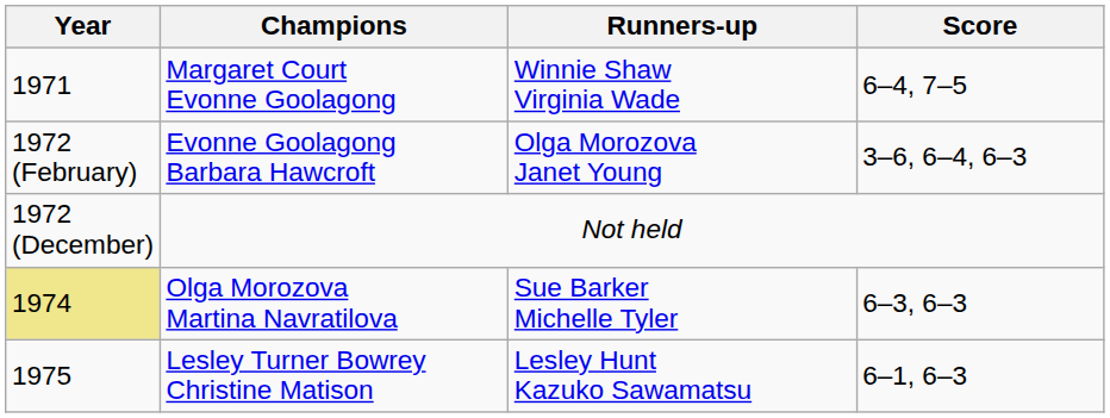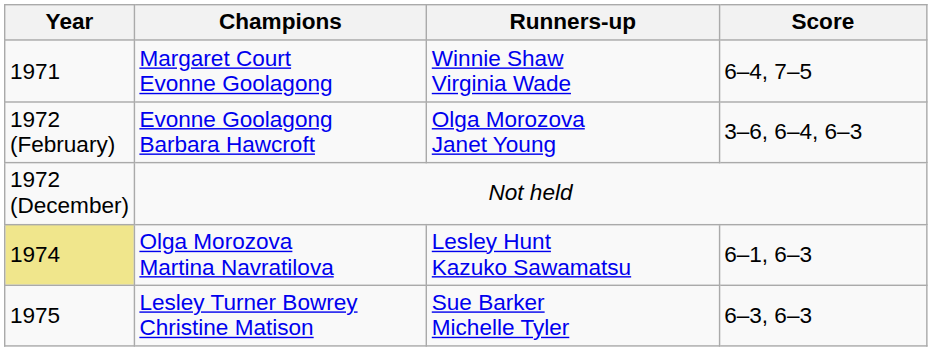Olga Morozova Martina Navratilova | Runners-up: Sue Barker Michelle Tyler -> Lesley Hunt Kazuko Sawamatsu
Olga Morozova Martina Navratilova | Score: 6–3, 6–3 -> 6–1, 6–3
Lesley Turner Bowrey Christine Matison | Runners-up: Lesley Hunt Kazuko Sawamatsu -> Sue Barker Michelle Tyler
Lesley Turner Bowrey Christine Matison | Score: 6–1, 6–3 -> 6–3, 6–3
